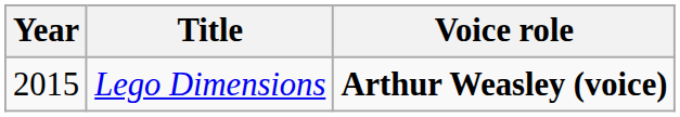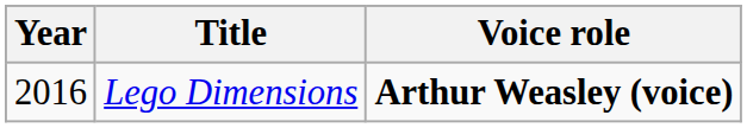Lego Dimensions | Year: 2015 -> 2016
